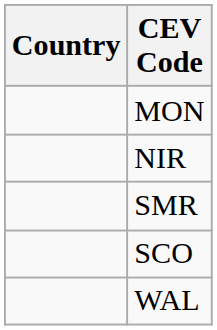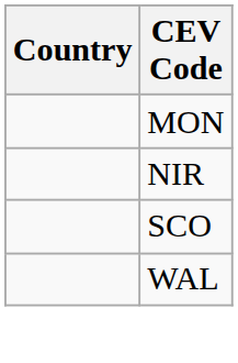- row: SMR
